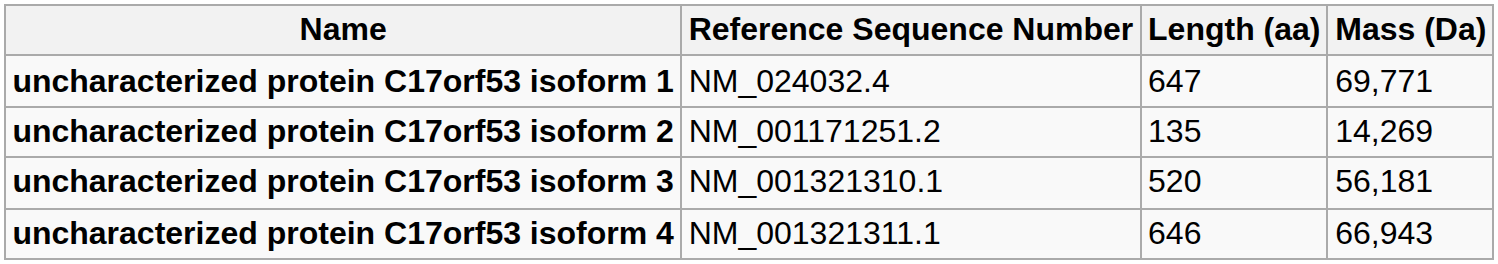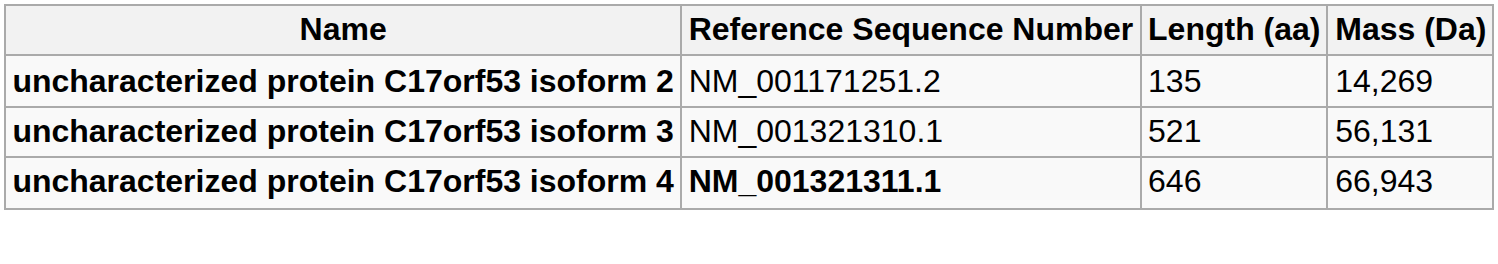- row: uncharacterized protein C17orf53 isoform 1 | NM_024032.4 | 647 | 69,771
uncharacterized protein C17orf53 isoform 3 | Length (aa): 520 -> 521
uncharacterized protein C17orf53 isoform 3 | Mass (Da): 56,181 -> 56,131
uncharacterized protein C17orf53 isoform 4 | Reference Sequence Number: normal -> bold
